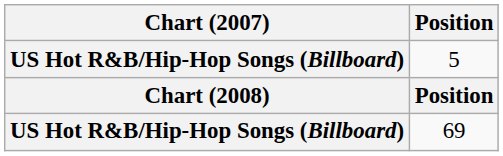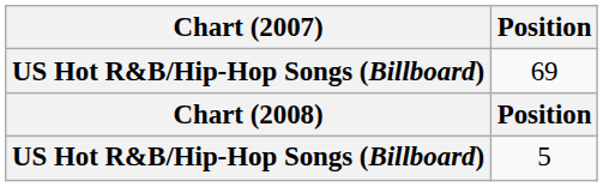rows swapped: 5 <-> 69
